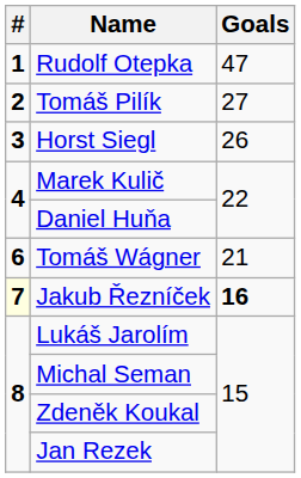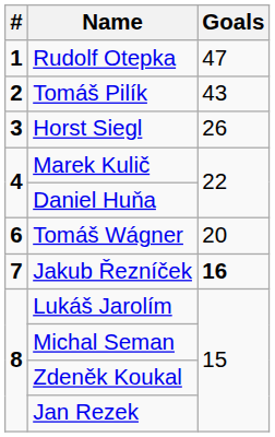Tomáš Pilík | Goals: 27 -> 43
Tomáš Wágner | Goals: 21 -> 20
Jakub Řezníček | #: lightyellow background -> no background
